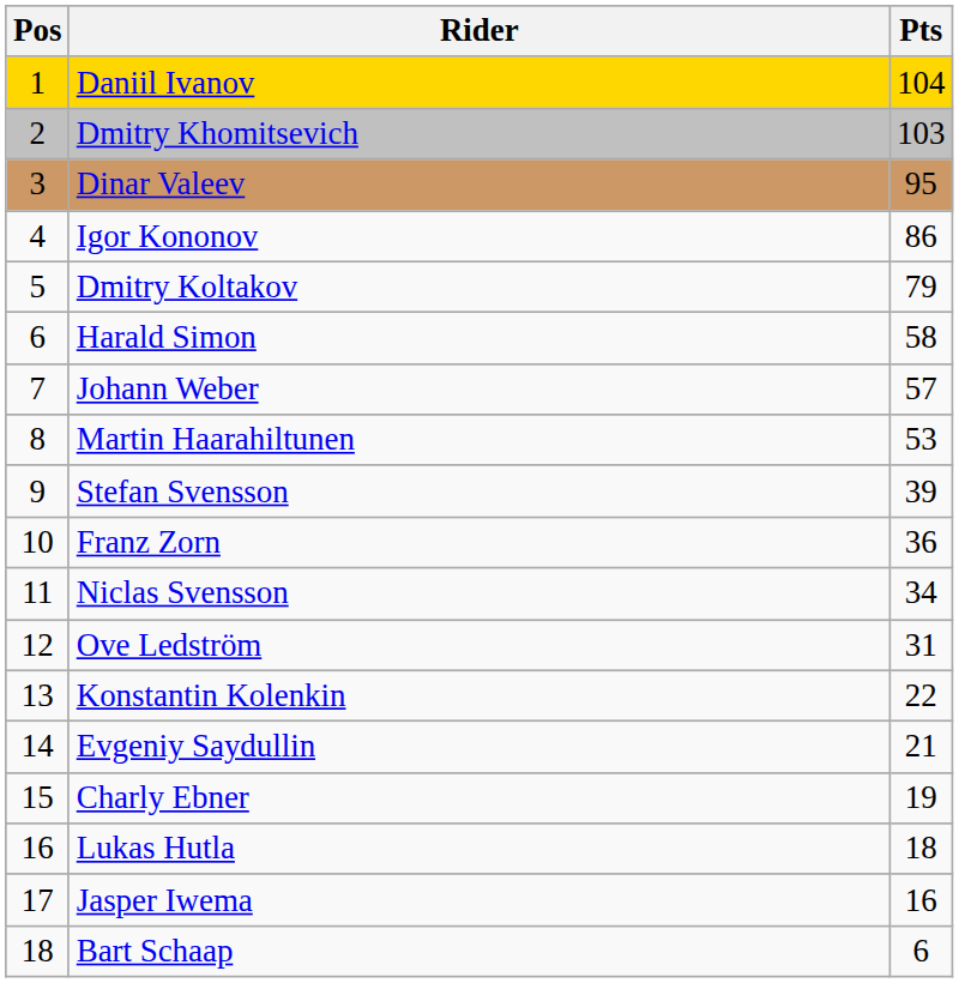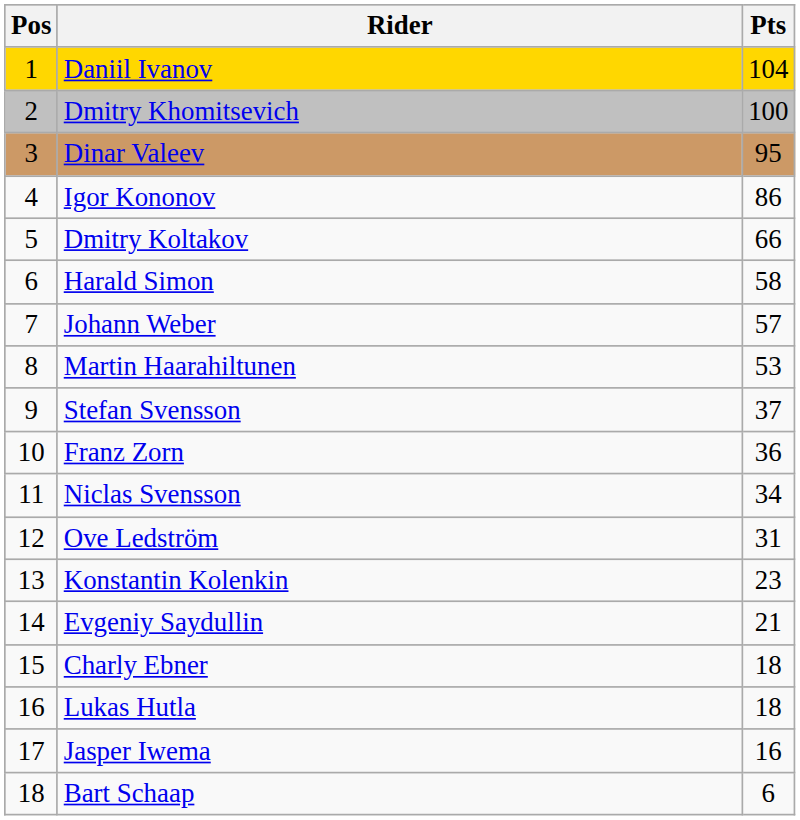Dmitry Khomitsevich | Pts: 103 -> 100
Dmitry Koltakov | Pts: 79 -> 66
Stefan Svensson | Pts: 39 -> 37
Konstantin Kolenkin | Pts: 22 -> 23
Charly Ebner | Pts: 19 -> 18
